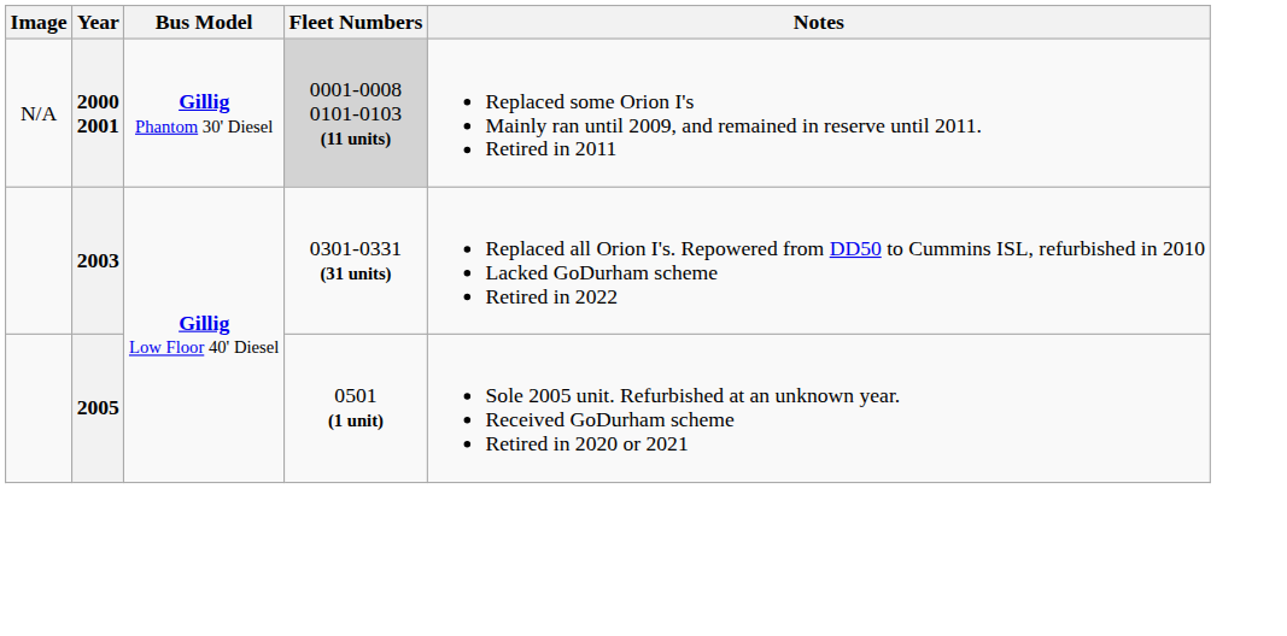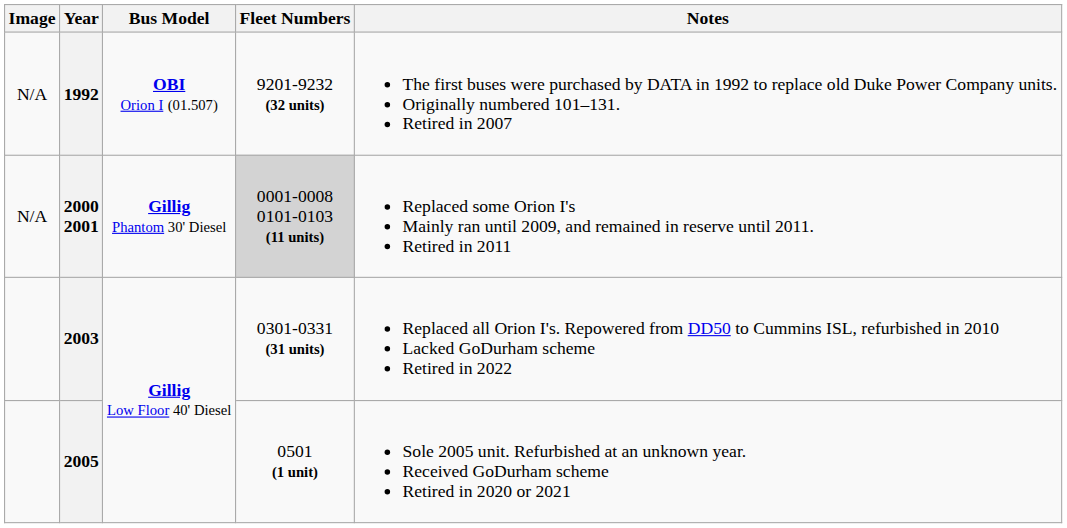+ row: N/A | 1992 | OBI Orion I (01.507) | 9201-9232 (32 units) | The first buses were purchased by DATA in 1992 to replace old Duke Power Company units. Originally numbered 101–131. Retired in 2007
